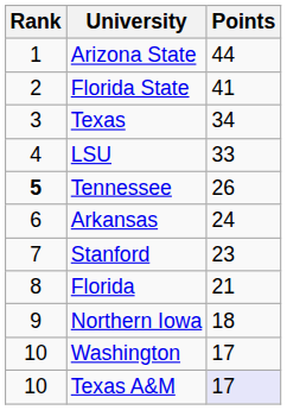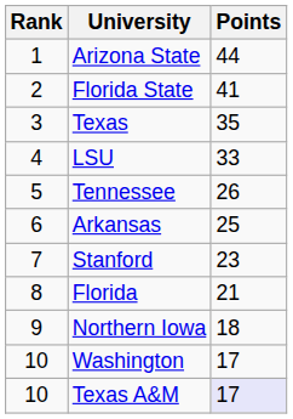Texas | Points: 34 -> 35
Tennessee | Rank: bold -> normal
Arkansas | Points: 24 -> 25
